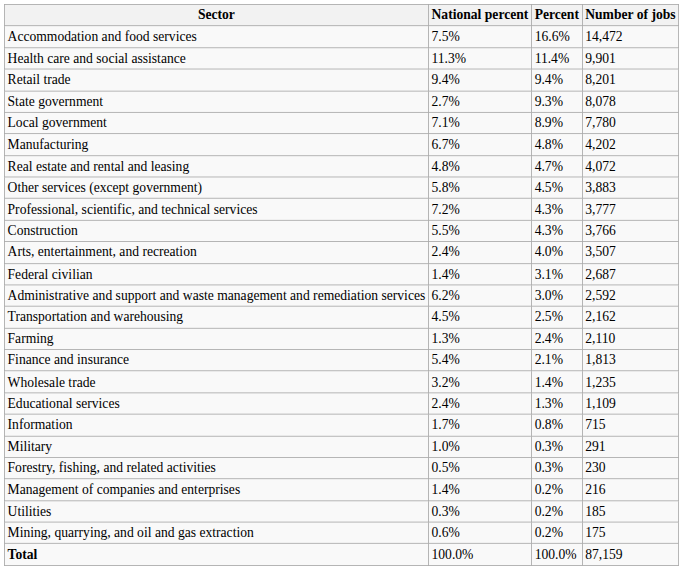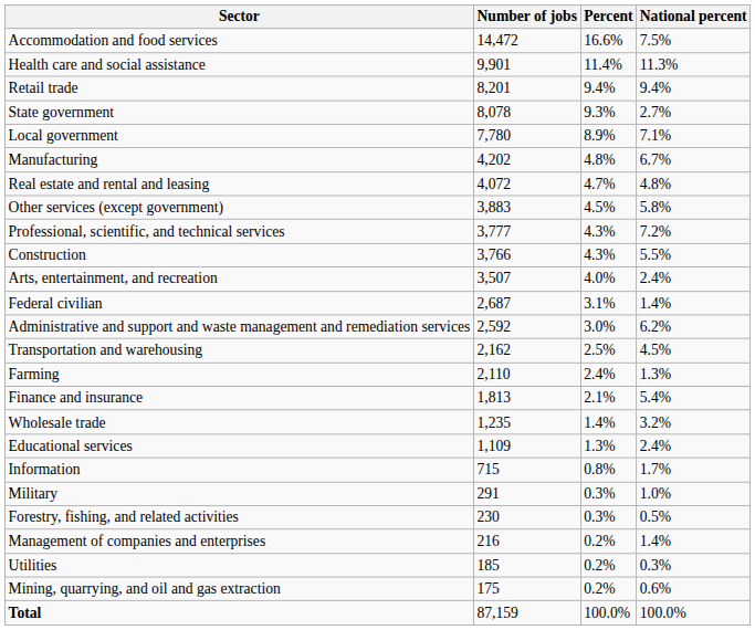columns swapped: Number of jobs <-> National percent
